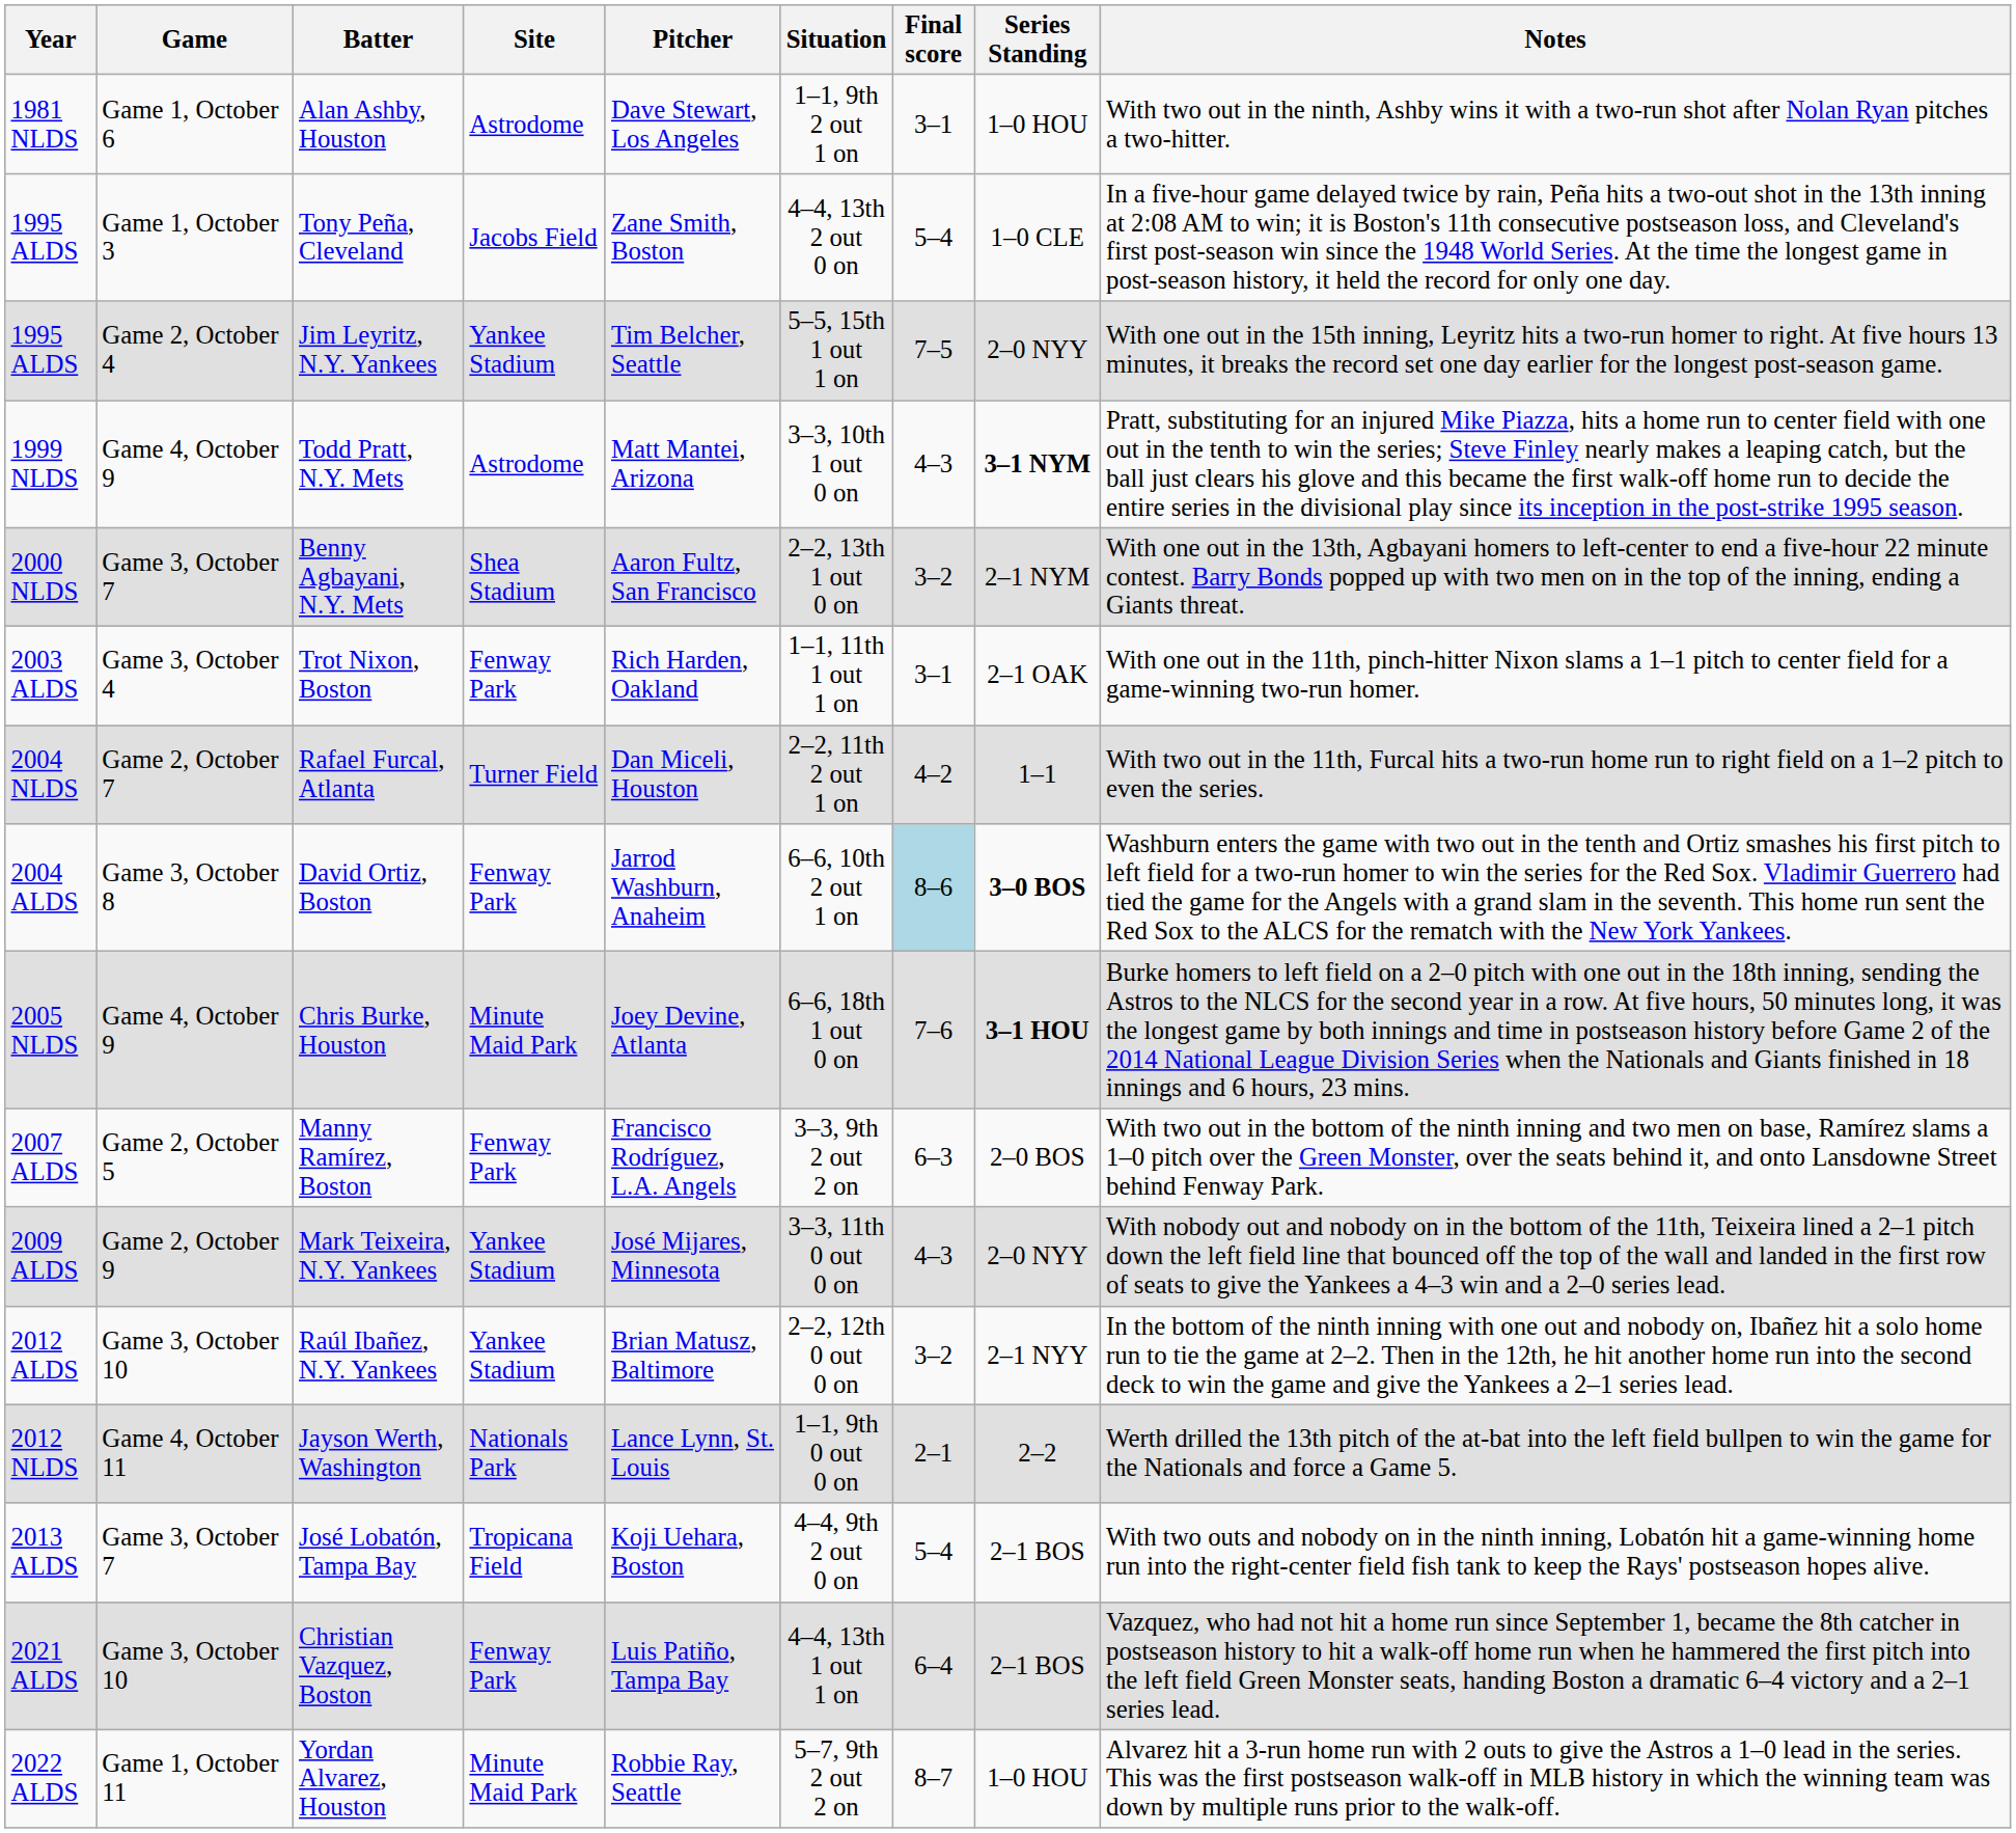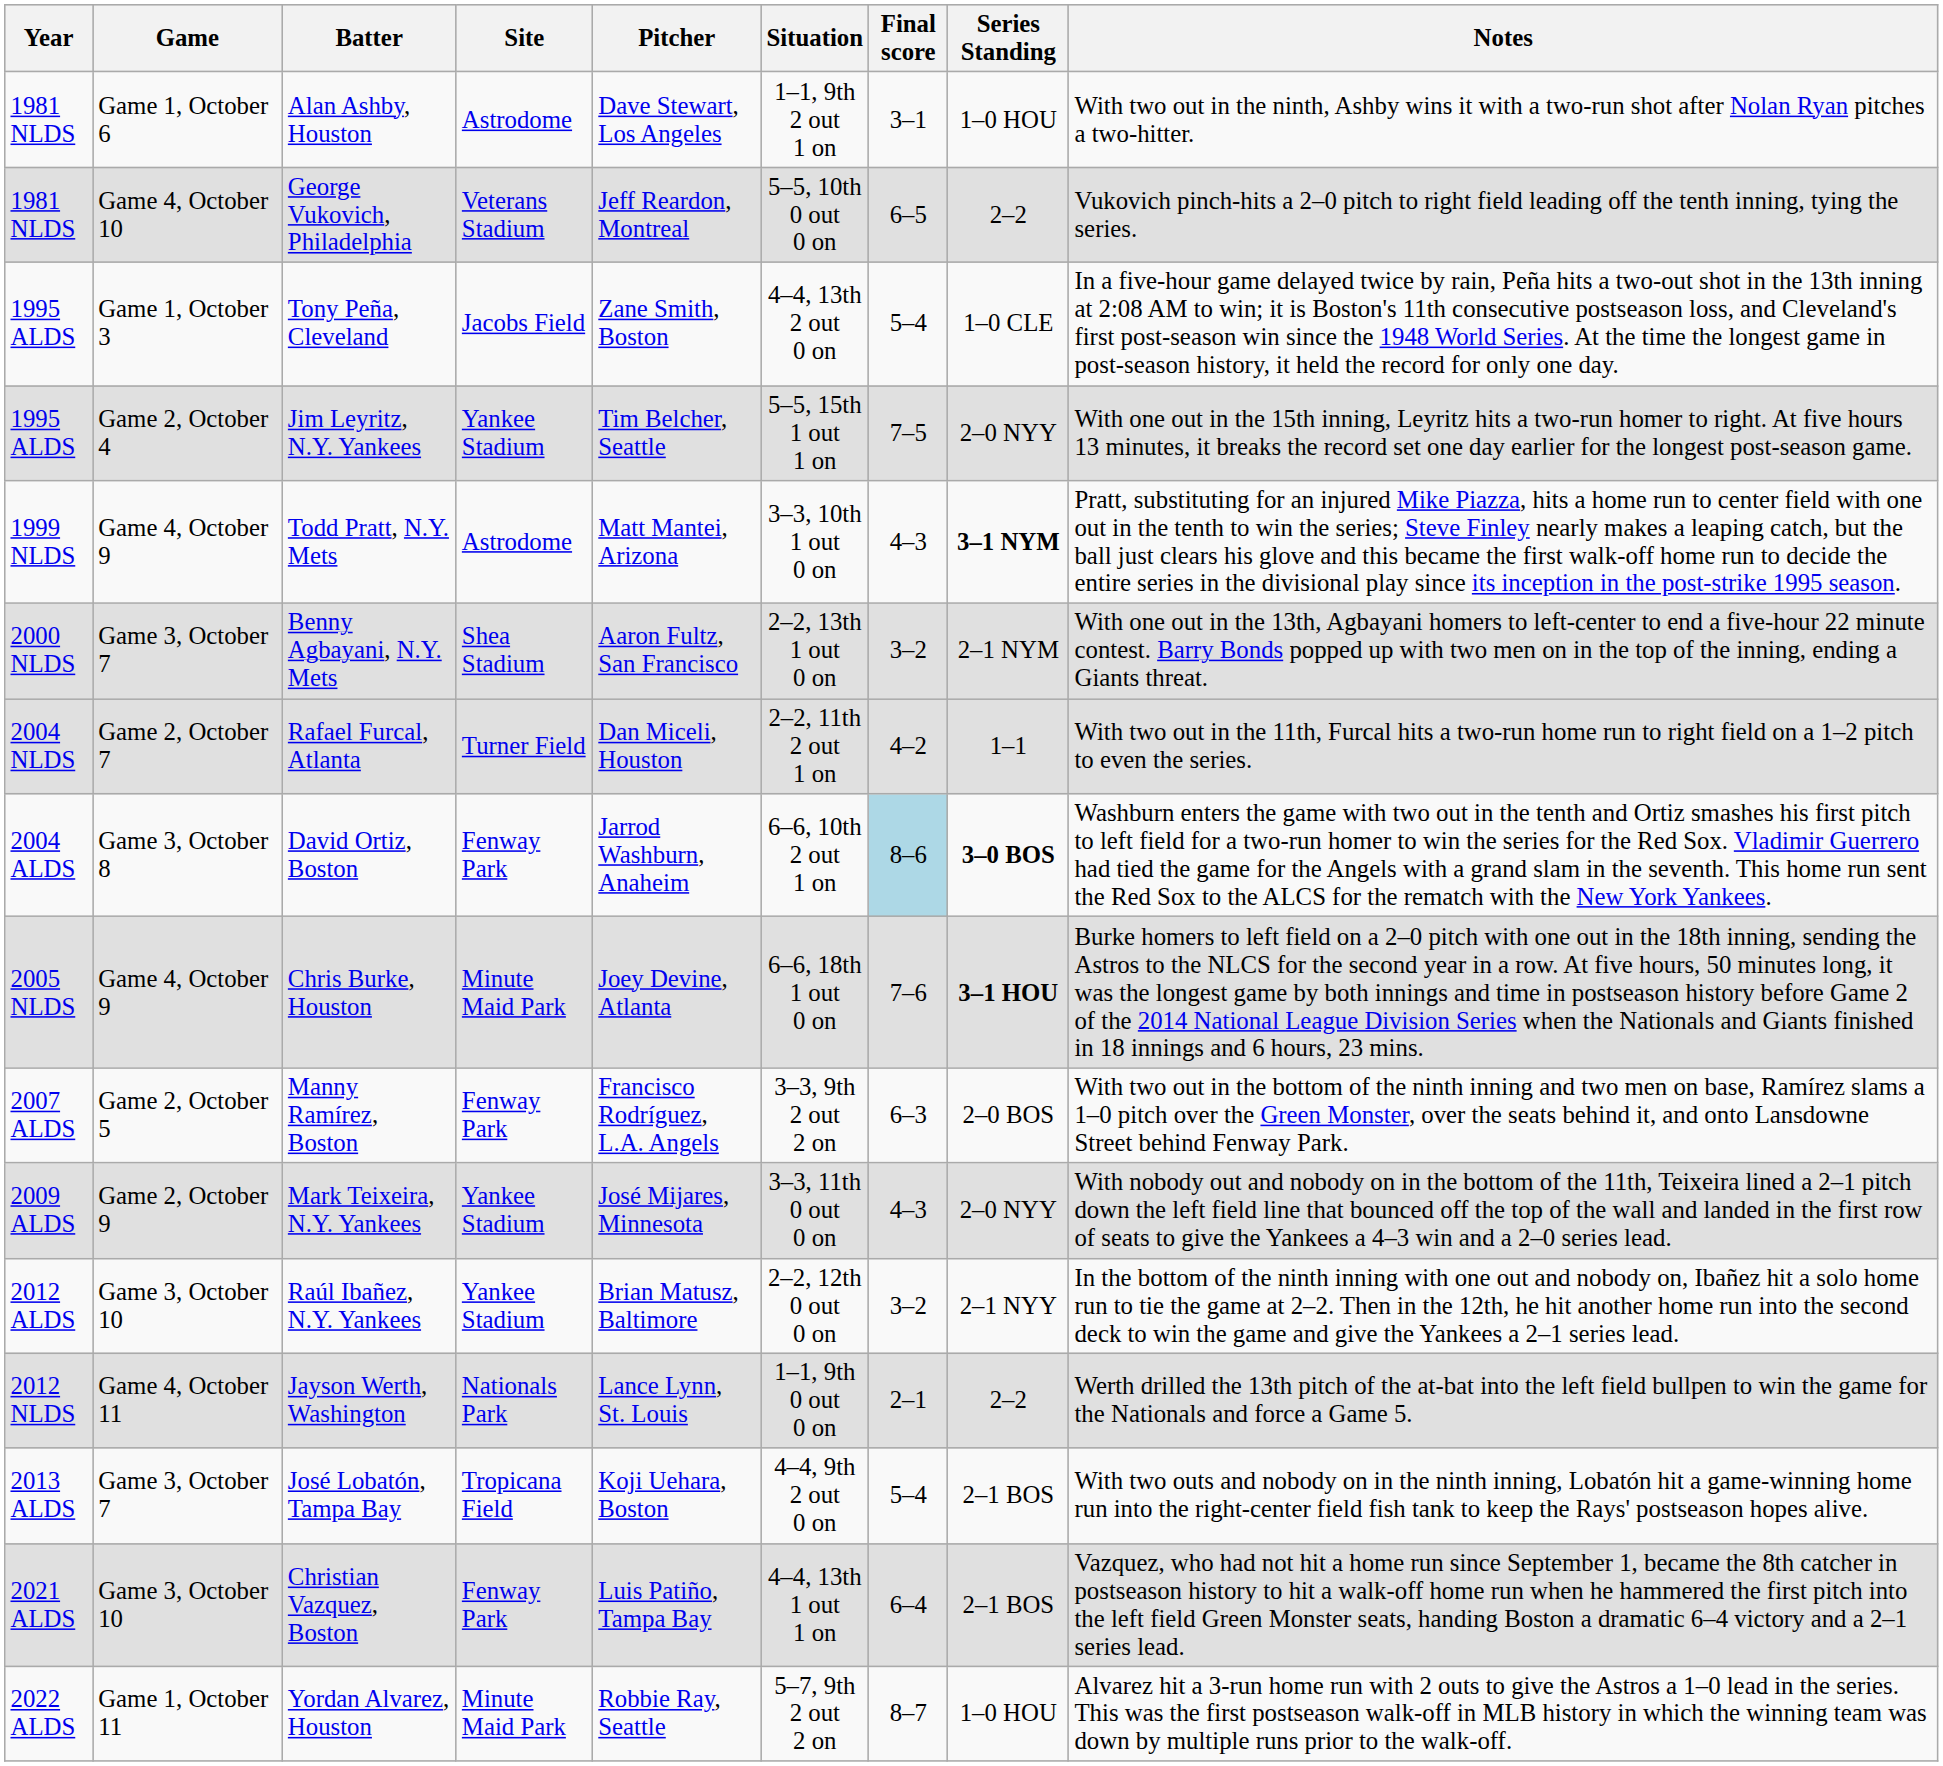+ row: 1981 NLDS | Game 4, October 10 | George Vukovich, Philadelphia | Veterans Stadium | Jeff Reardon, Montreal | 5–5, 10th 0 out 0 on | 6–5 | 2–2 | Vukovich pinch-hits a 2–0 pitch to right field leading off the tenth inning, tying the series.
- row: 2003 ALDS | Game 3, October 4 | Trot Nixon, Boston | Fenway Park | Rich Harden, Oakland | 1–1, 11th 1 out 1 on | 3–1 | 2–1 OAK | With one out in the 11th, pinch-hitter Nixon slams a 1–1 pitch to center field for a game-winning two-run homer.
